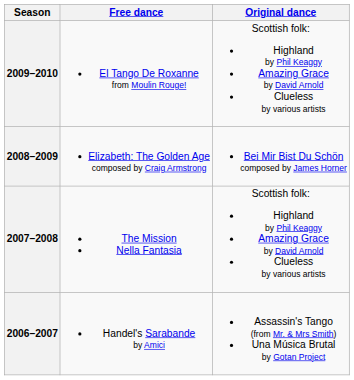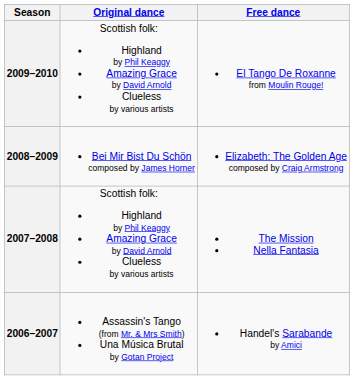columns swapped: Original dance <-> Free dance
